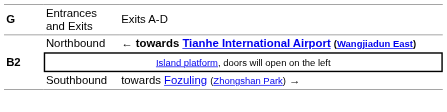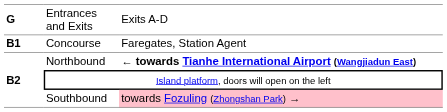+ row: B1 | Concourse | Faregates, Station Agent
Southbound | column 3: no background -> pink background
